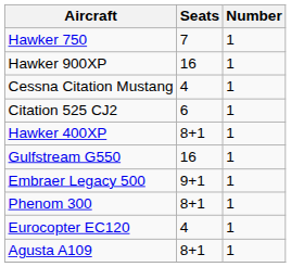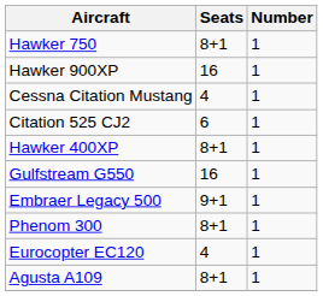Hawker 750 | Seats: 7 -> 8+1
